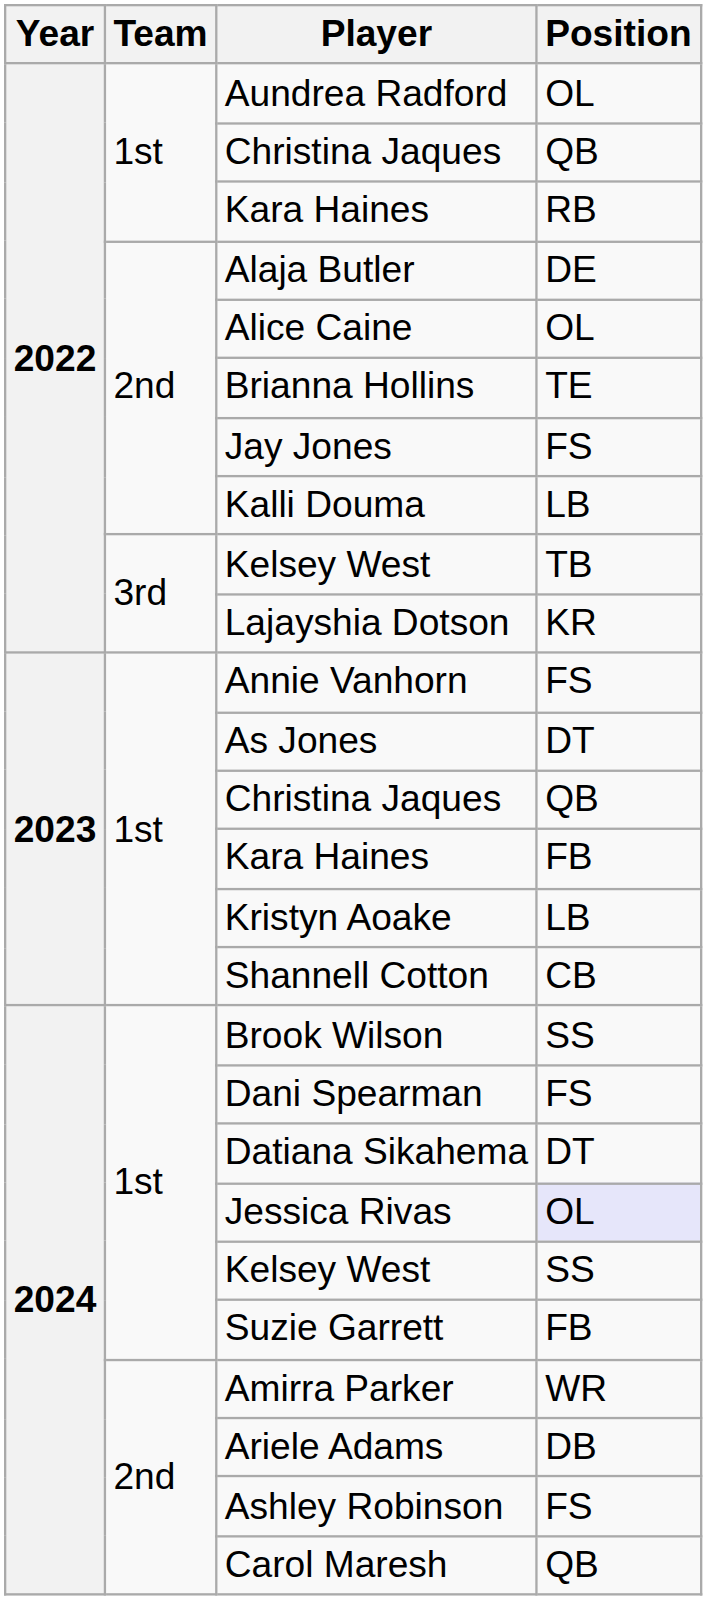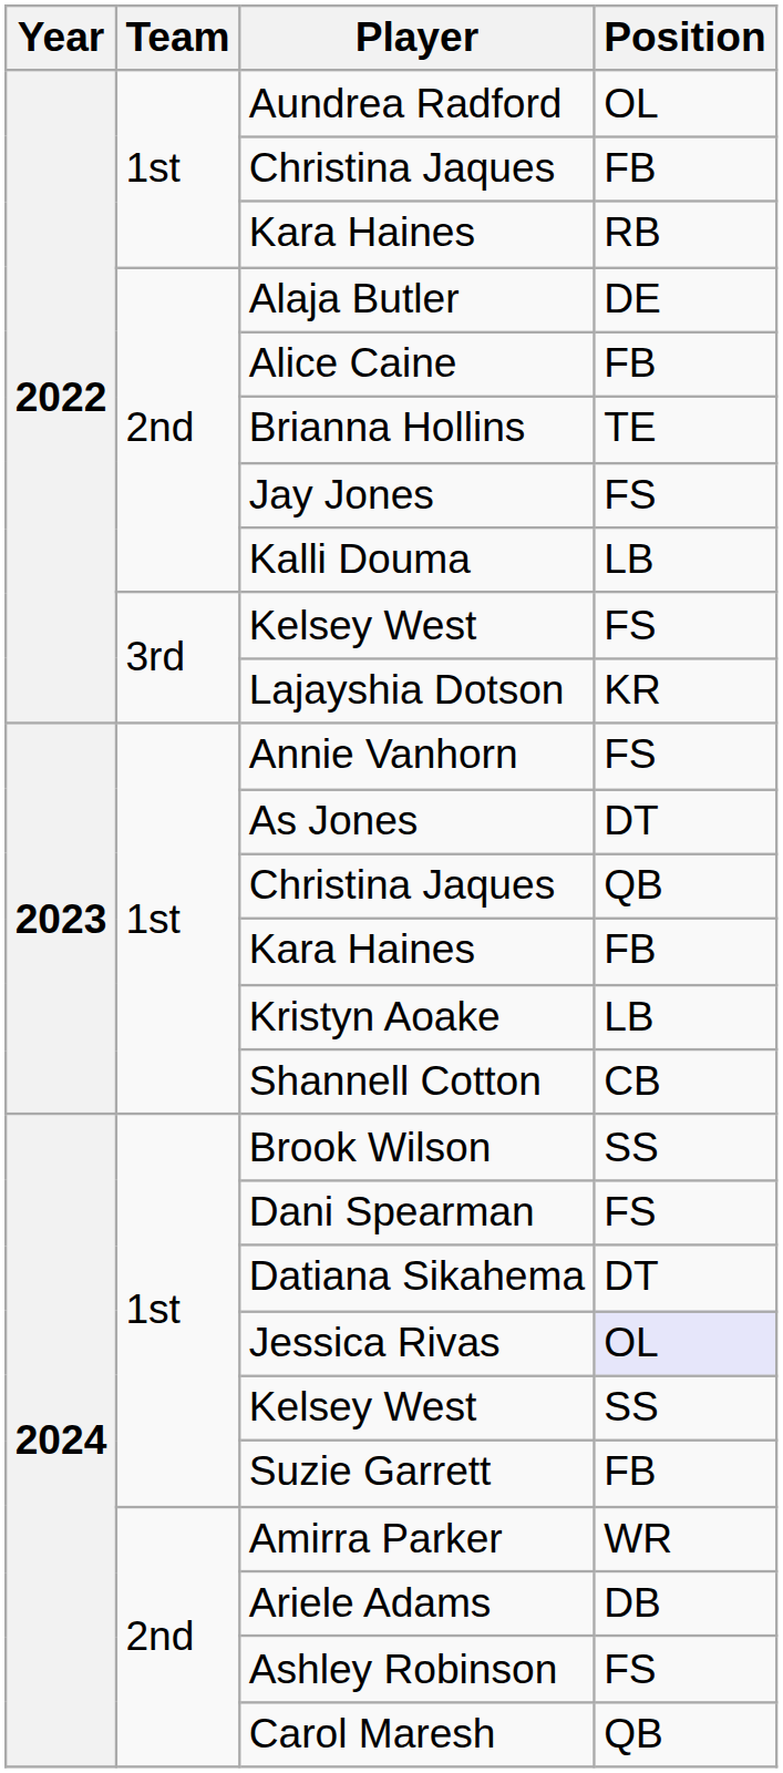2022 / Christina Jaques | Position: QB -> FB
Alice Caine | Position: OL -> FB
2022 / Kelsey West | Position: TB -> FS
